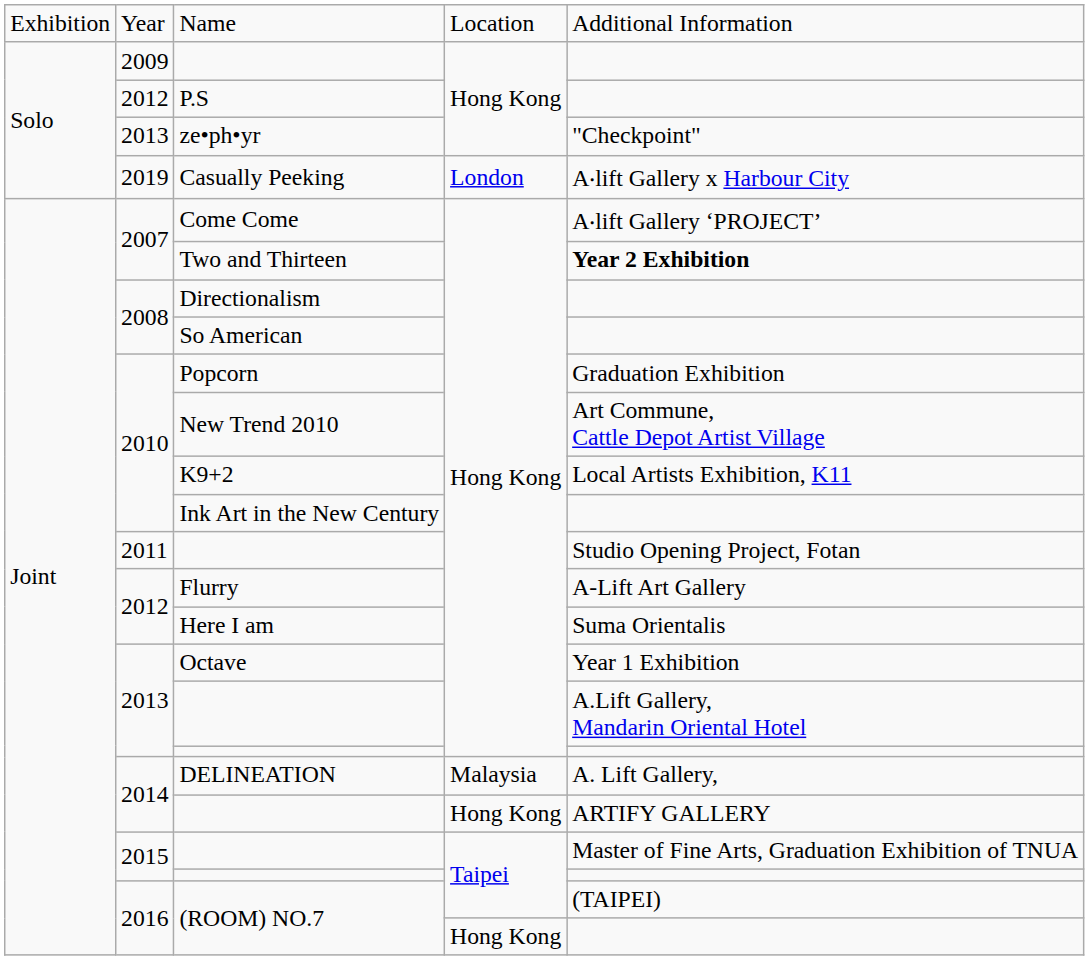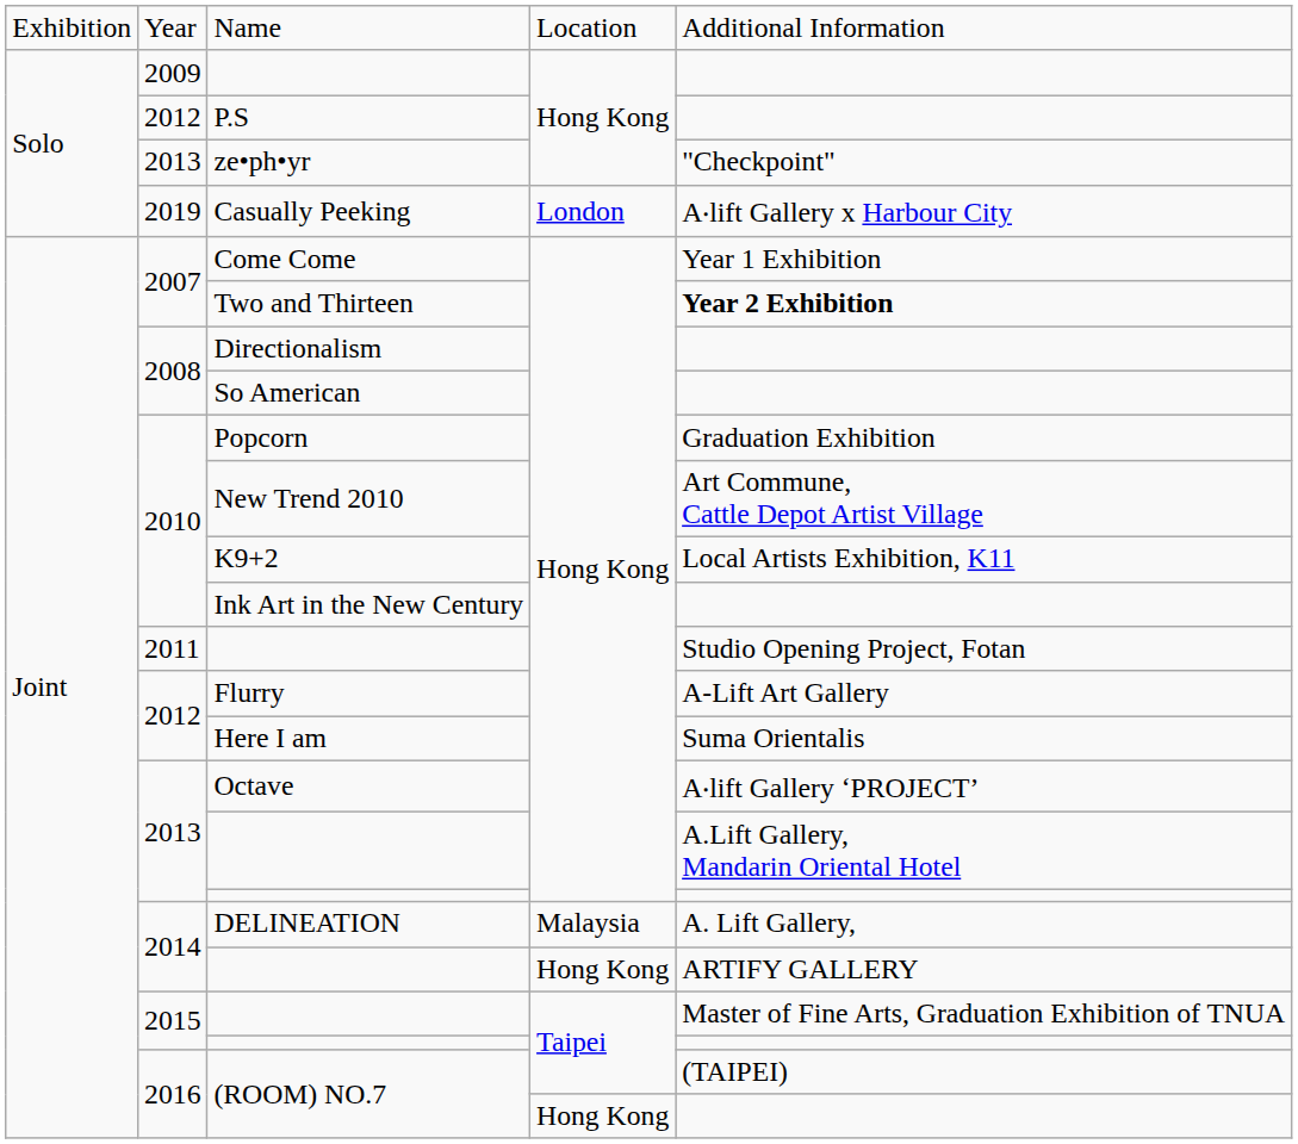Come Come | column 5: A‧lift Gallery ‘PROJECT’ -> Year 1 Exhibition
Octave | column 5: Year 1 Exhibition -> A‧lift Gallery ‘PROJECT’
